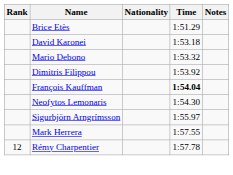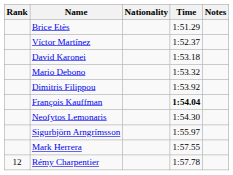+ row: Víctor Martínez | 1:52.37
